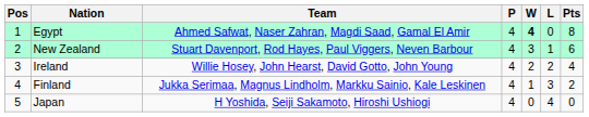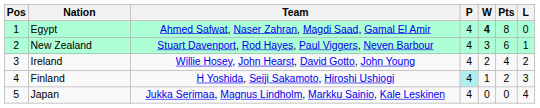columns swapped: L <-> Pts
Finland | Team: Jukka Serimaa, Magnus Lindholm, Markku Sainio, Kale Leskinen -> H Yoshida, Seiji Sakamoto, Hiroshi Ushiogi
Finland | P: no background -> paleturquoise background
Japan | Team: H Yoshida, Seiji Sakamoto, Hiroshi Ushiogi -> Jukka Serimaa, Magnus Lindholm, Markku Sainio, Kale Leskinen
